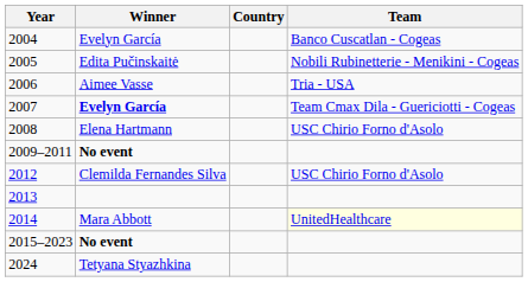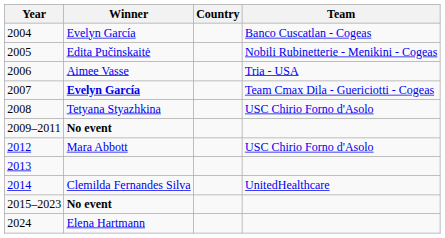2008 | Winner: Elena Hartmann -> Tetyana Styazhkina
2012 | Winner: Clemilda Fernandes Silva -> Mara Abbott
2014 | Winner: Mara Abbott -> Clemilda Fernandes Silva
2014 | Team: lightyellow background -> no background
2024 | Winner: Tetyana Styazhkina -> Elena Hartmann
